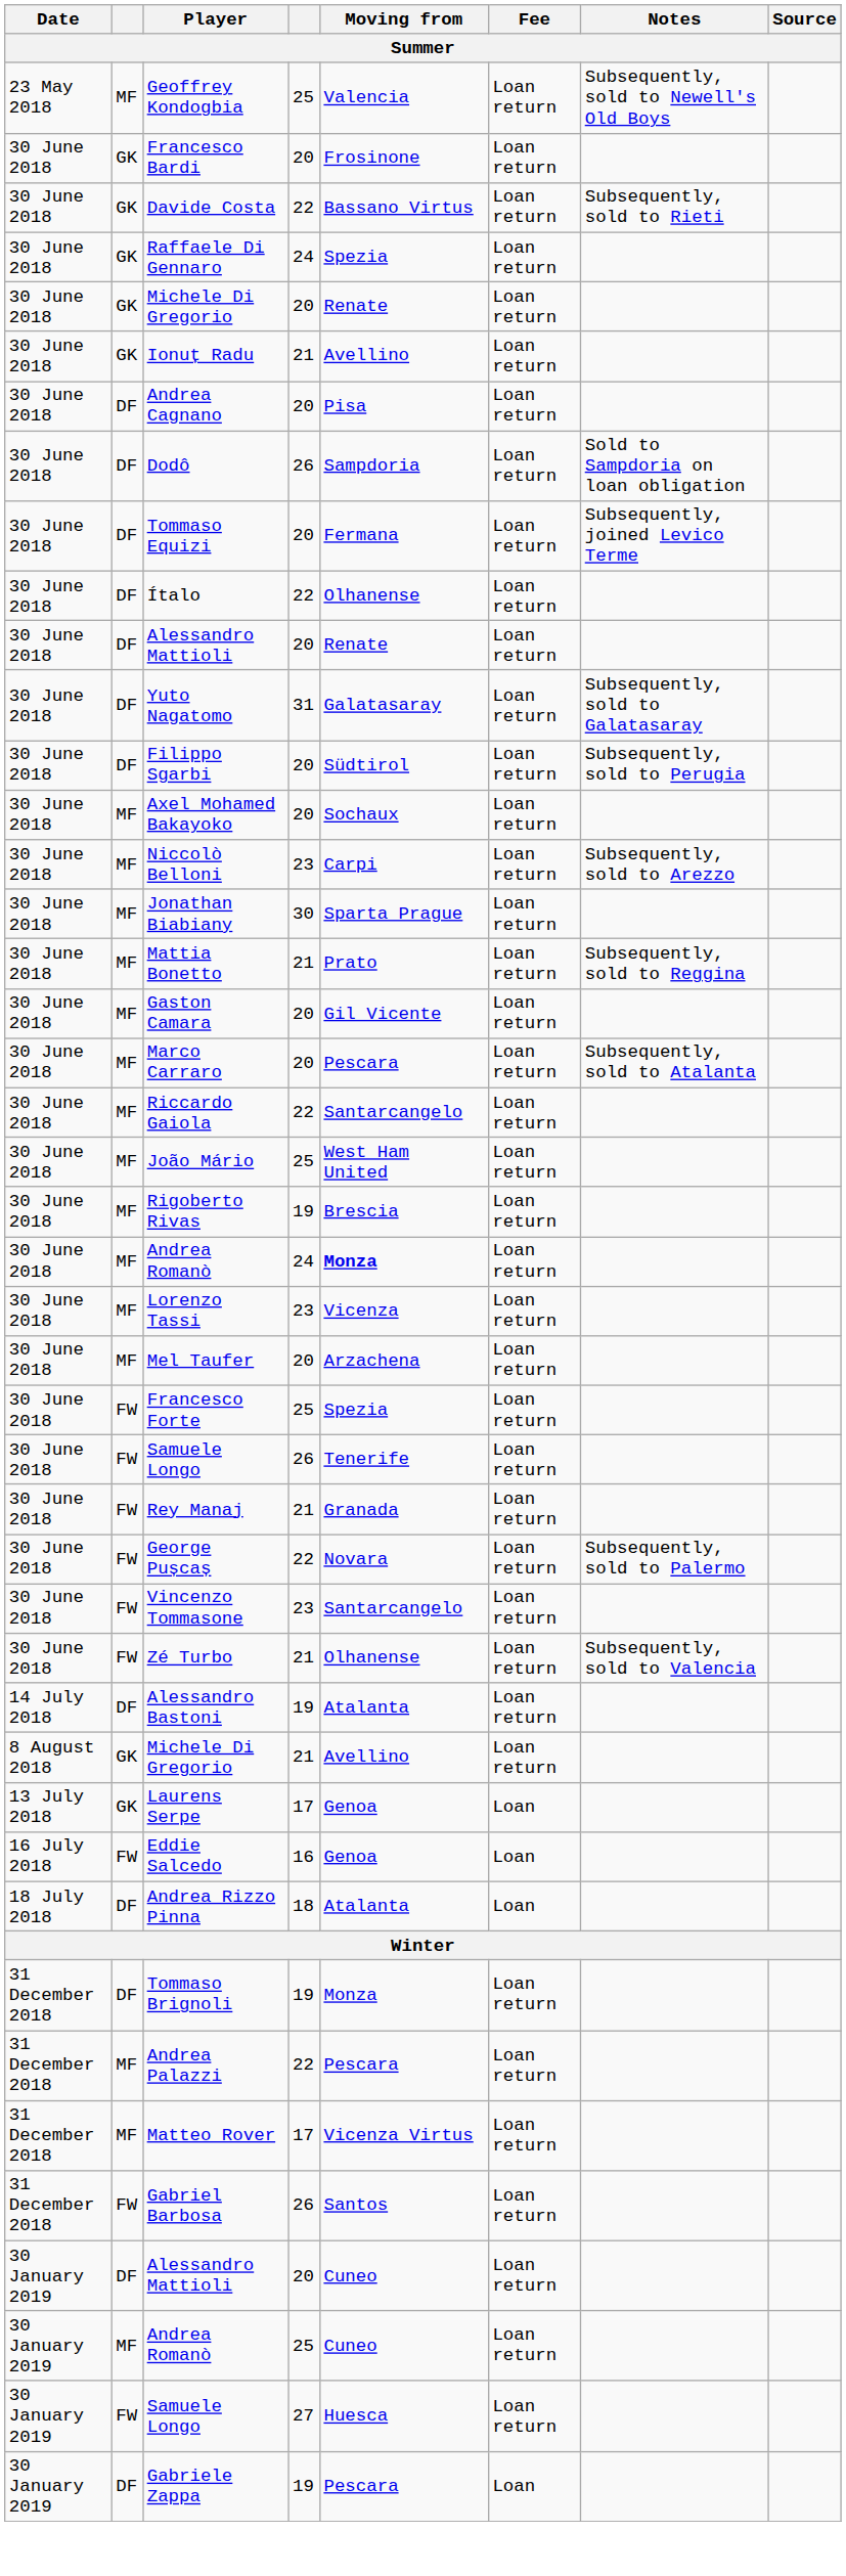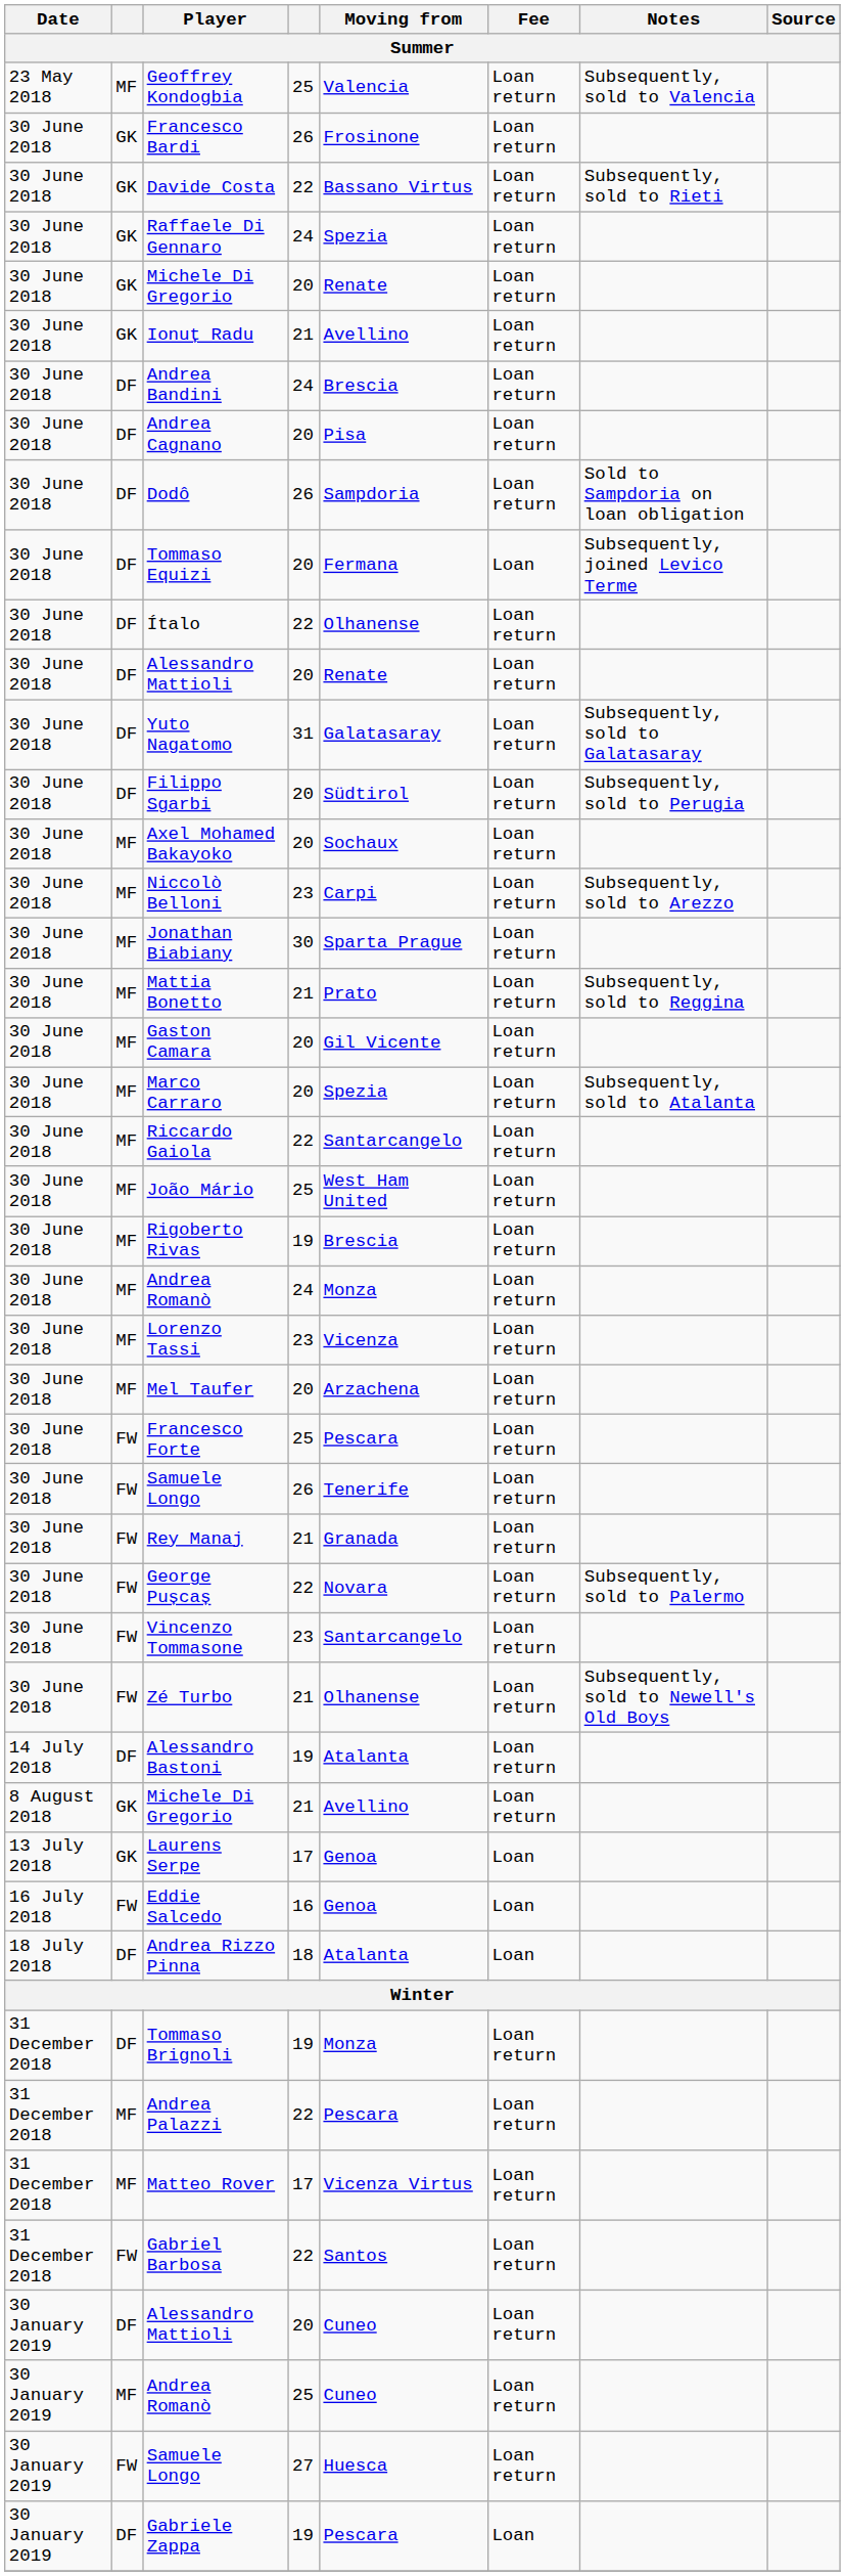Geoffrey Kondogbia | Notes: Subsequently, sold to Newell's Old Boys -> Subsequently, sold to Valencia
Francesco Bardi | column 4: 20 -> 26
+ row: 30 June 2018 | DF | Andrea Bandini | 24 | Brescia | Loan return
Tommaso Equizi | Fee: Loan return -> Loan
Marco Carraro | Moving from: Pescara -> Spezia
30 June 2018 / Andrea Romanò | Moving from: bold -> normal
Francesco Forte | Moving from: Spezia -> Pescara
Zé Turbo | Notes: Subsequently, sold to Valencia -> Subsequently, sold to Newell's Old Boys
Gabriel Barbosa | column 4: 26 -> 22
